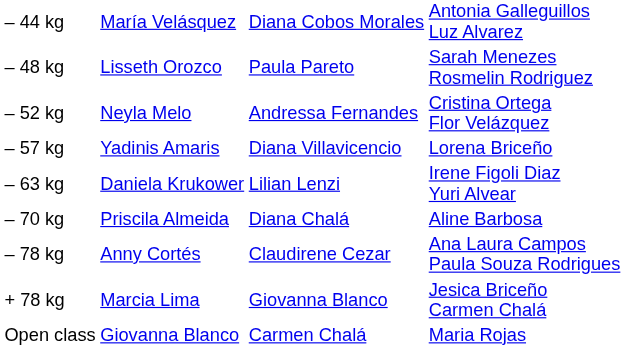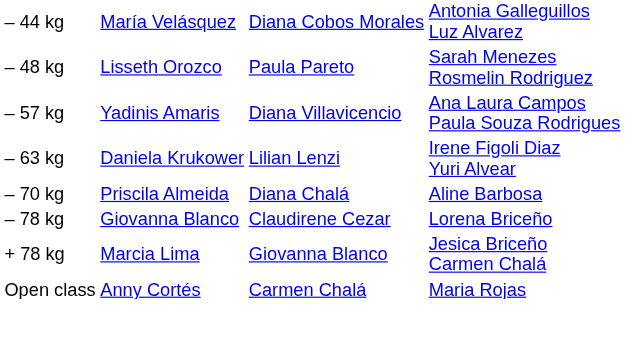- row: – 52 kg | Neyla Melo | Andressa Fernandes | Cristina Ortega Flor Velázquez
– 57 kg | column 4: Lorena Briceño -> Ana Laura Campos Paula Souza Rodrigues
– 78 kg | column 2: Anny Cortés -> Giovanna Blanco
– 78 kg | column 4: Ana Laura Campos Paula Souza Rodrigues -> Lorena Briceño
Open class | column 2: Giovanna Blanco -> Anny Cortés
